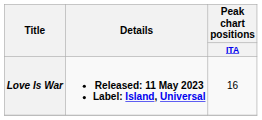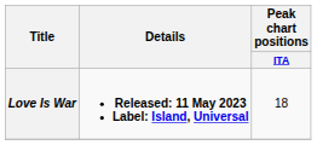Love Is War | Peak chart positions / ITA: 16 -> 18
